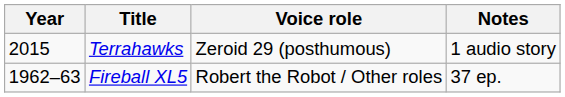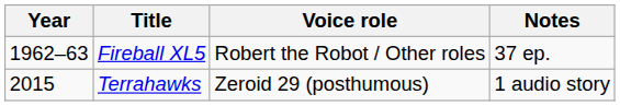rows swapped: Fireball XL5 <-> Terrahawks
